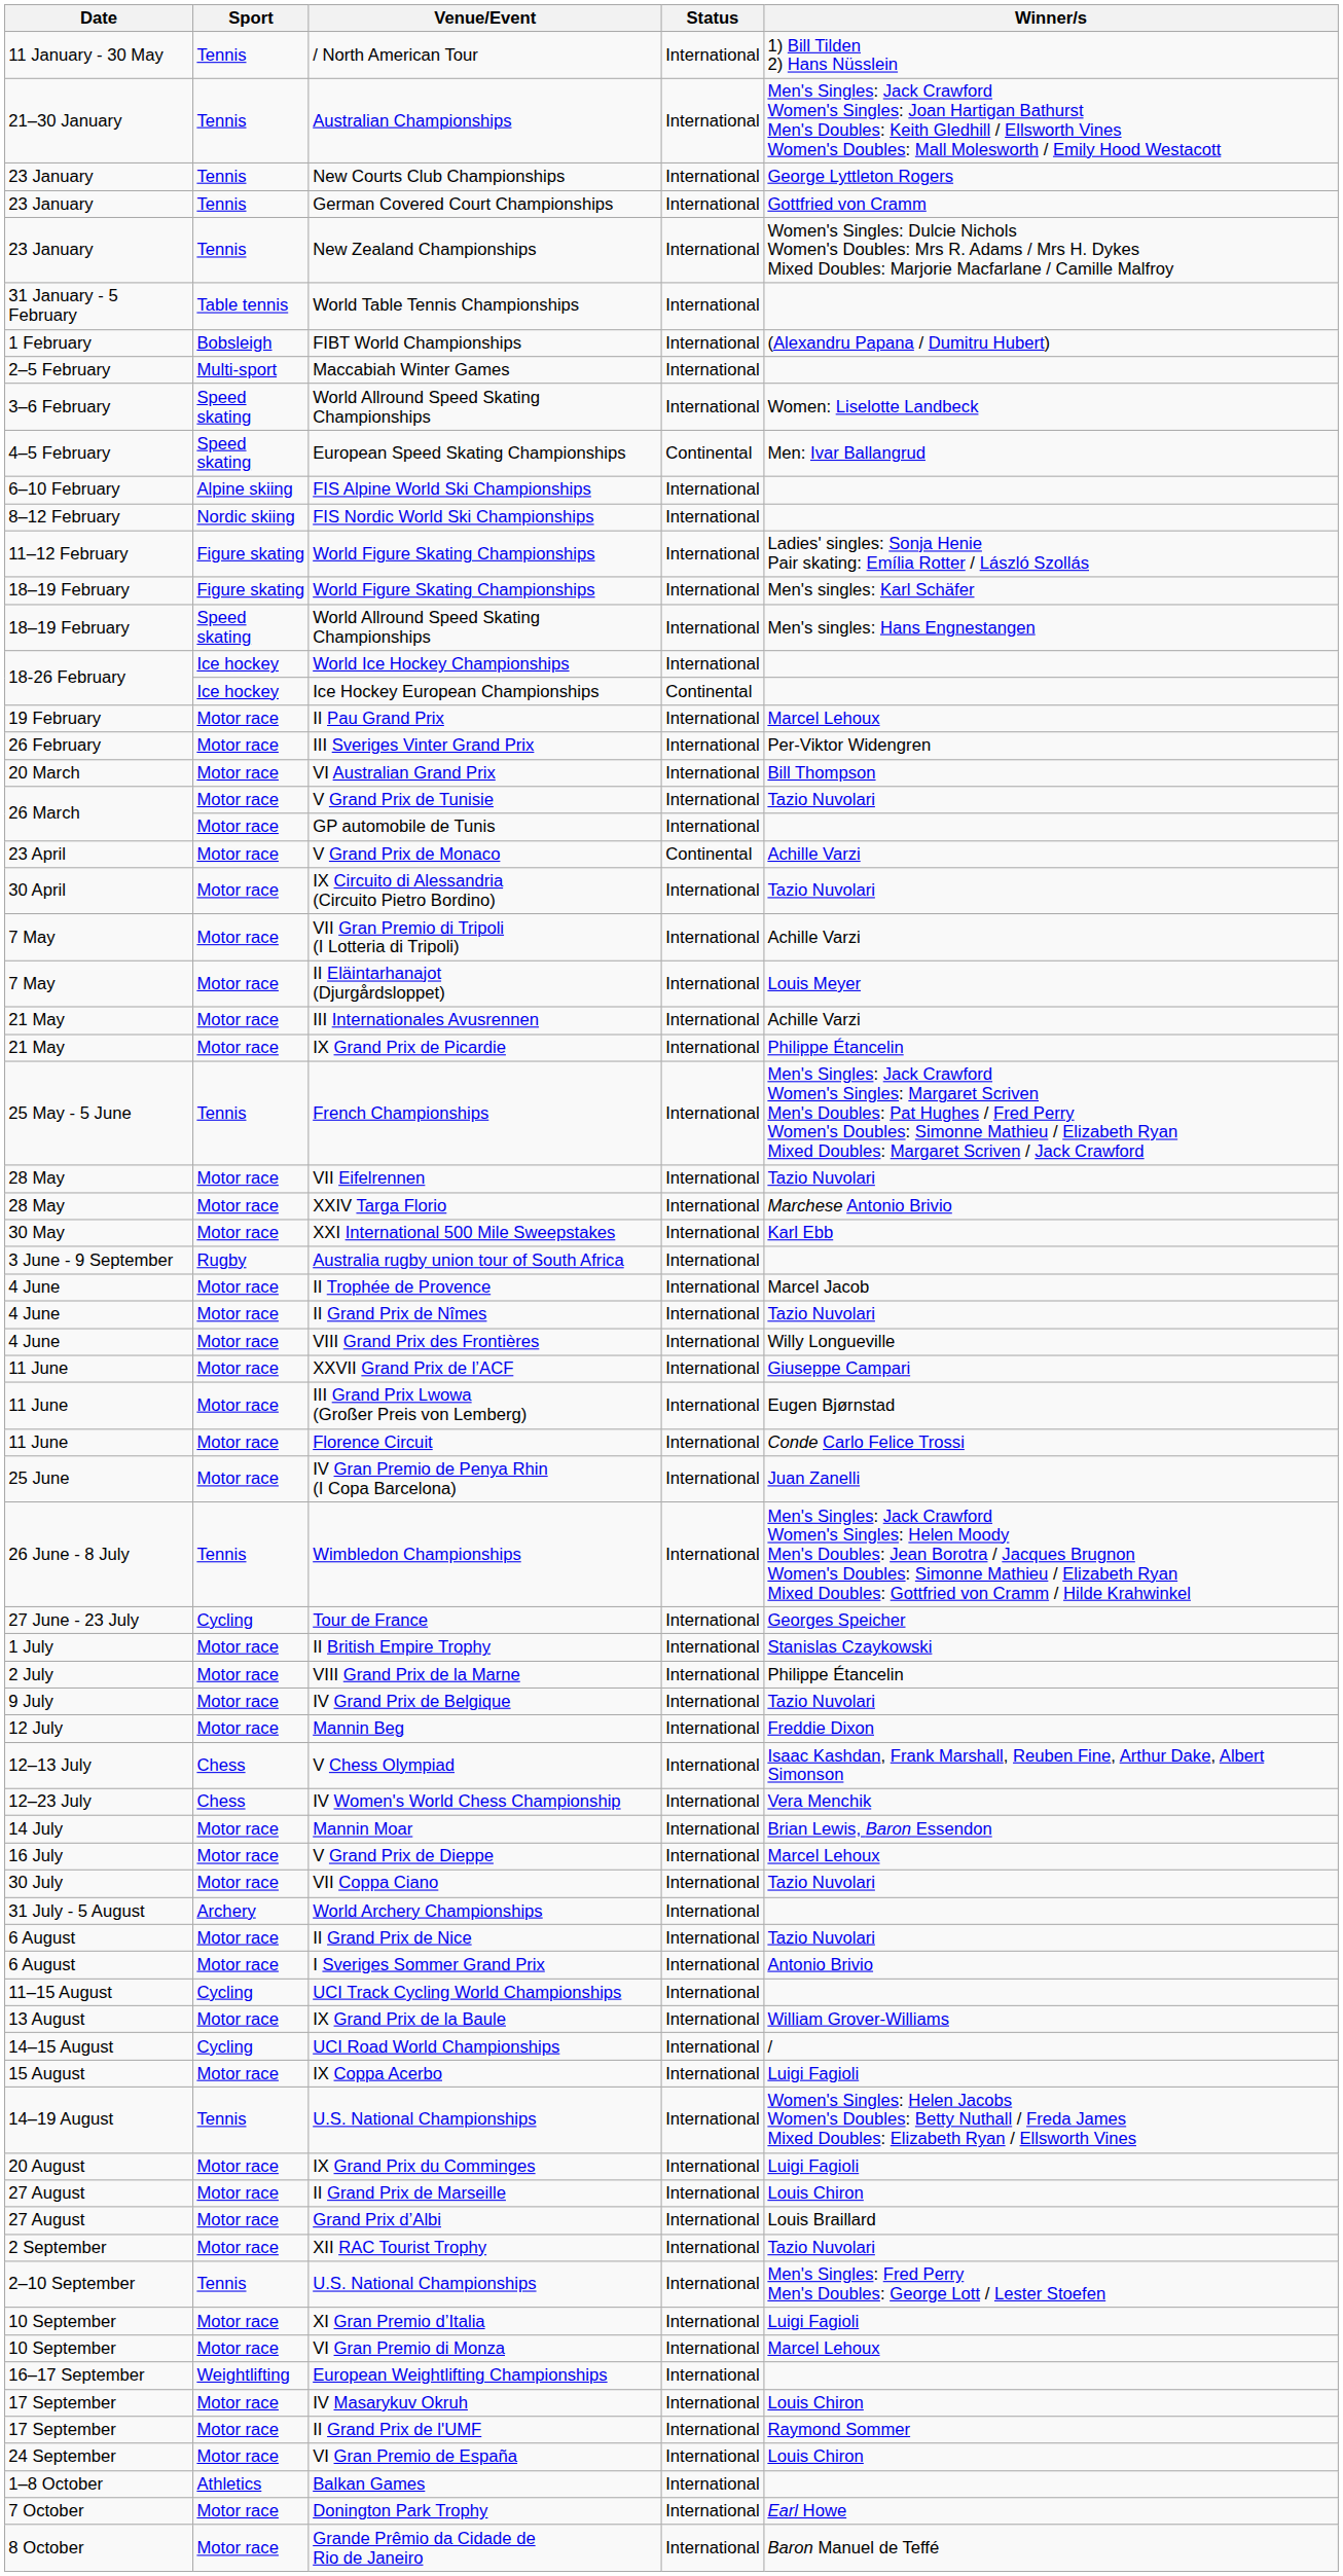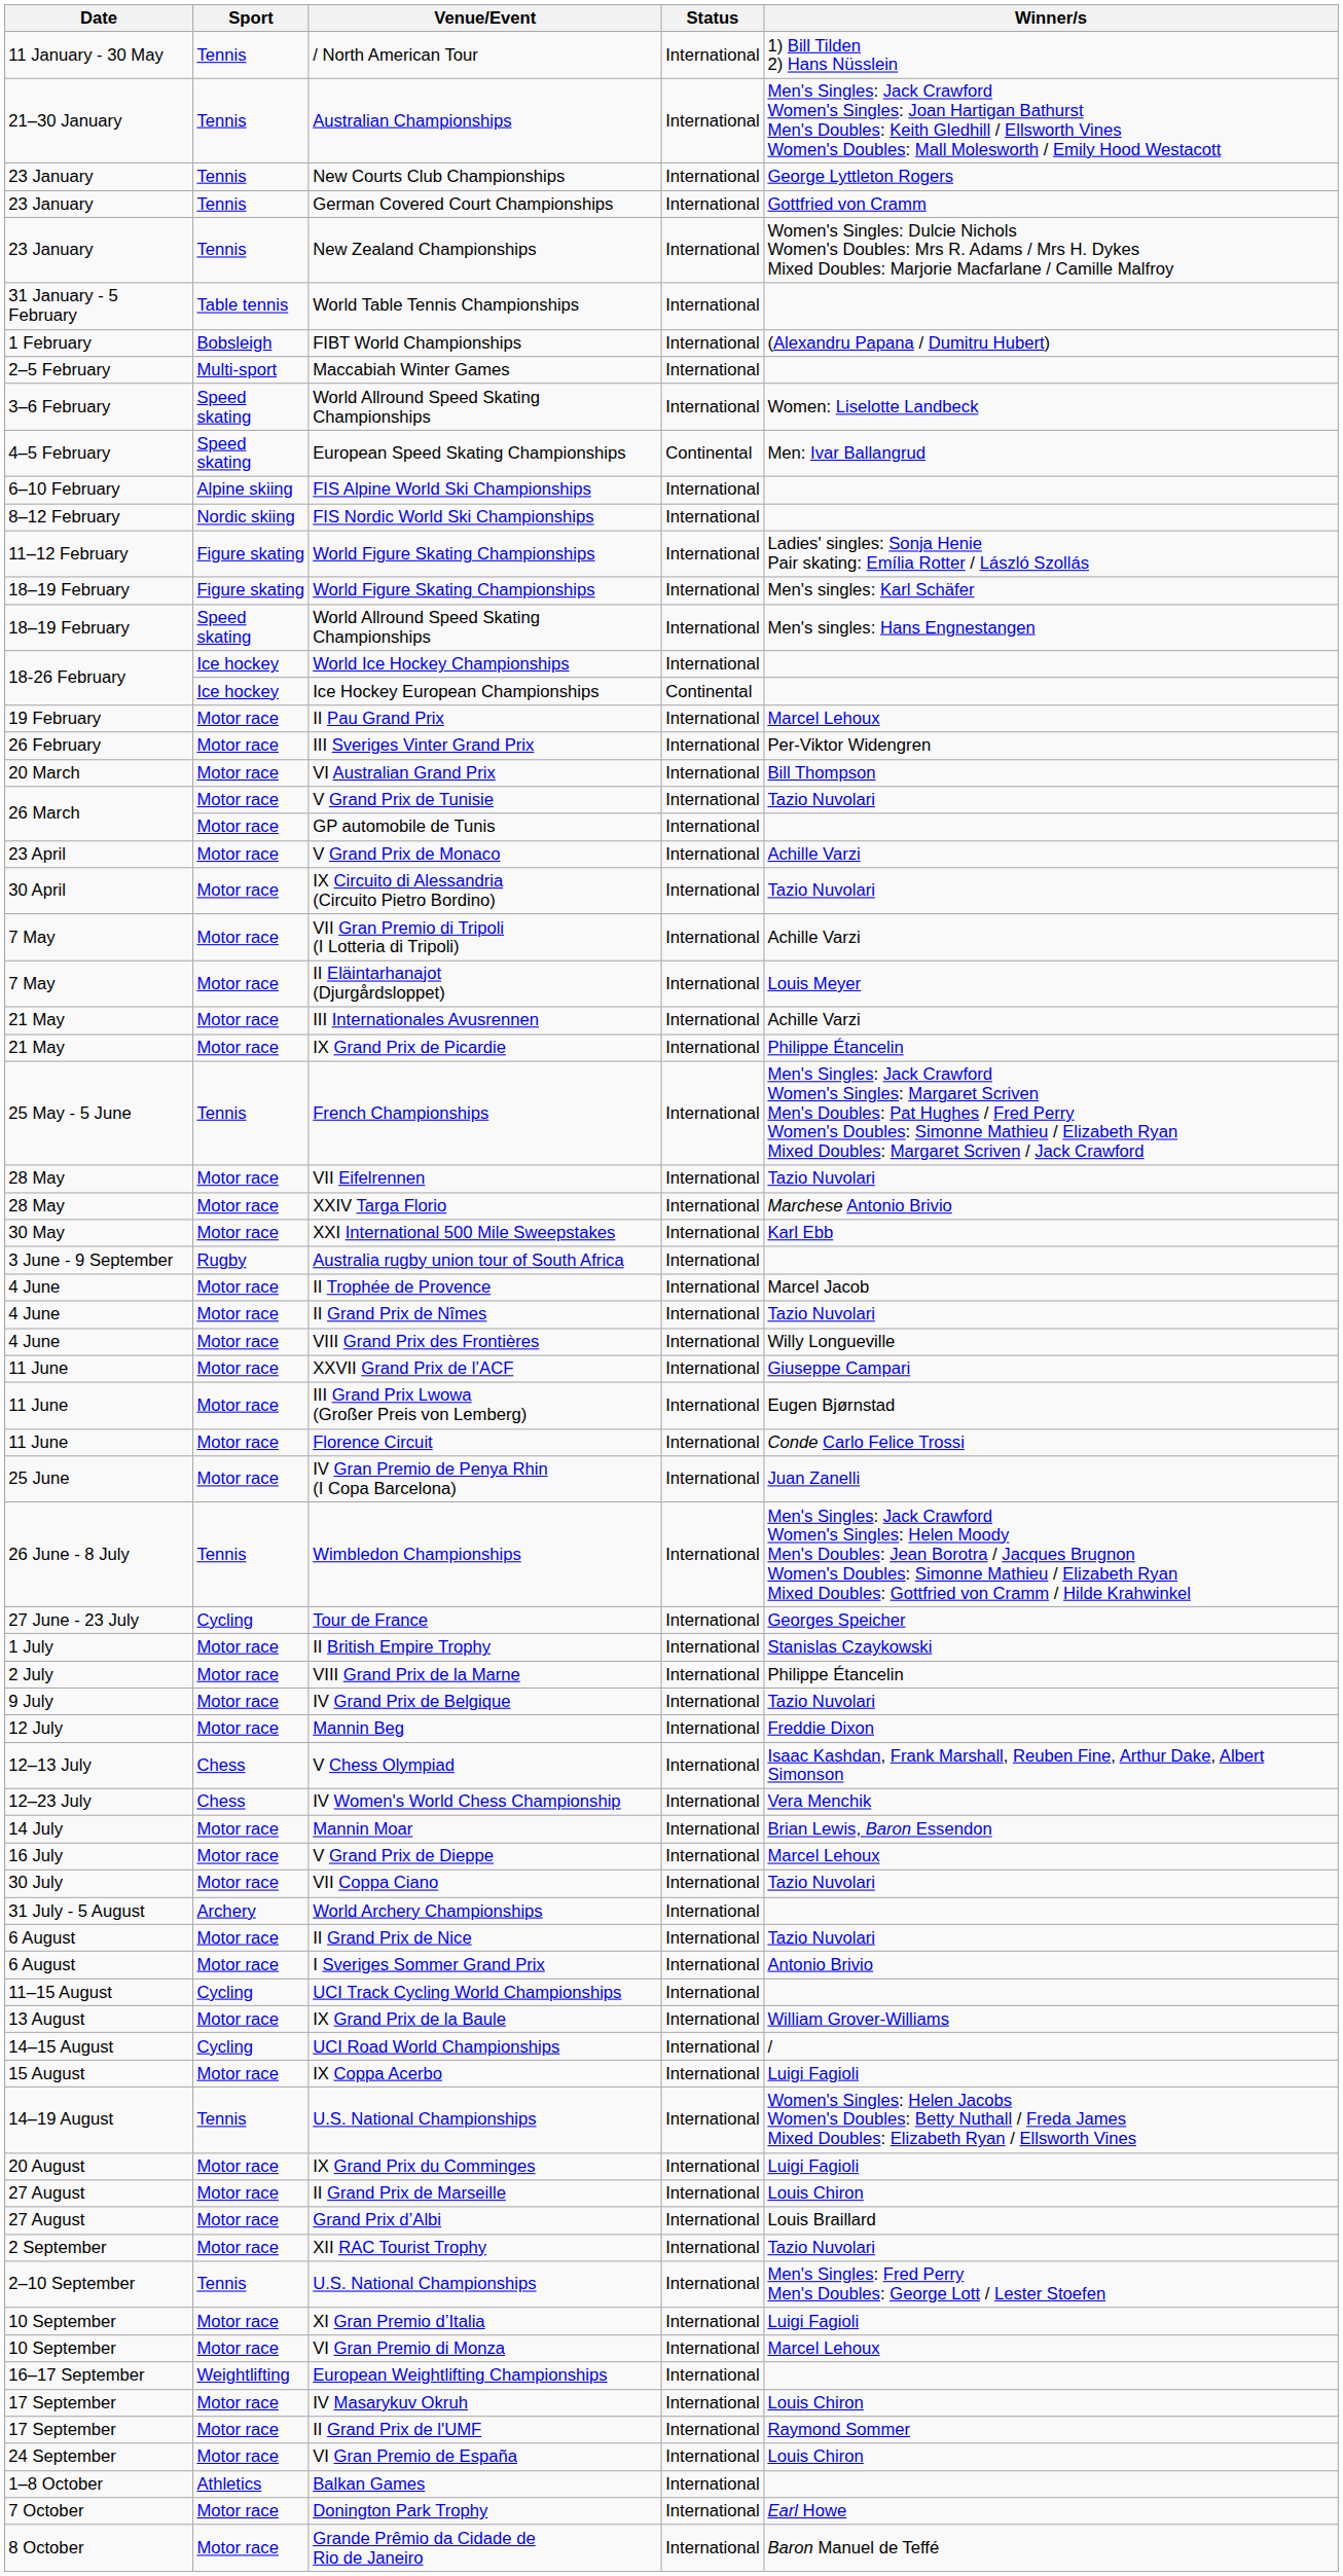V Grand Prix de Monaco | Status: Continental -> International
